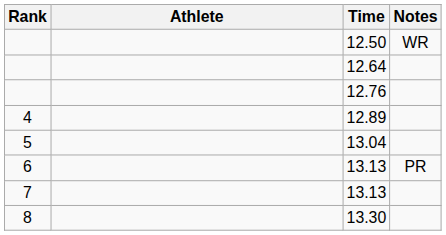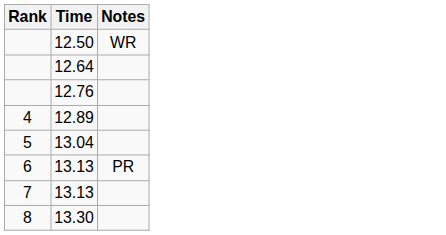- column: Athlete
